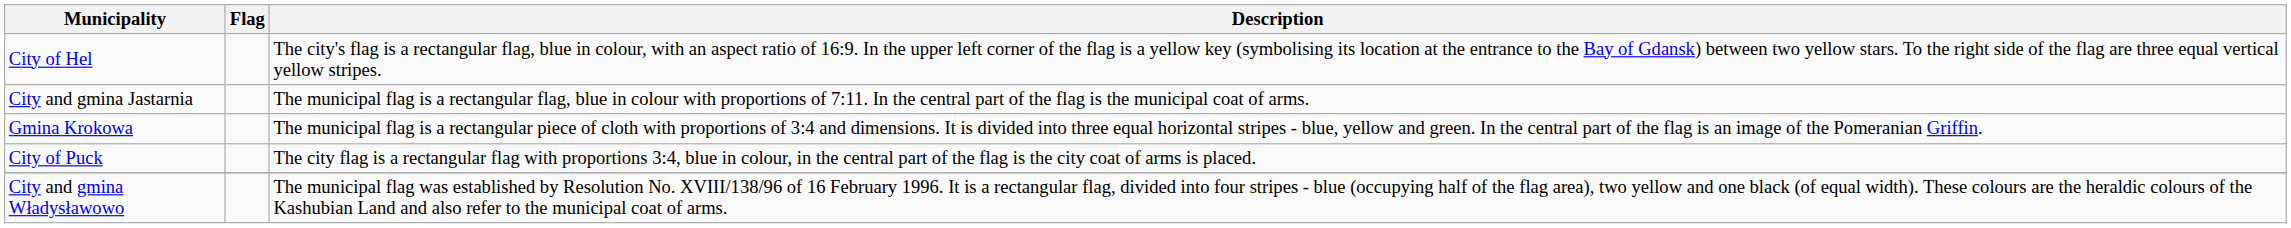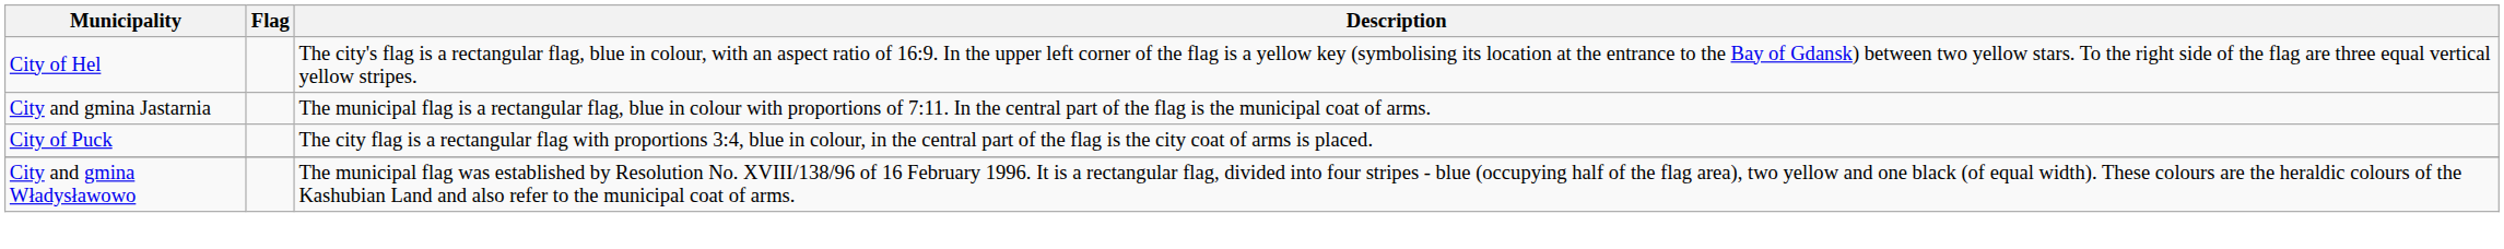- row: Gmina Krokowa | The municipal flag is a rectangular piece of cloth with proportions of 3:4 and dimensions. It is divided into three equal horizontal stripes - blue, yellow and green. In the central part of the flag is an image of the Pomeranian Griffin.
